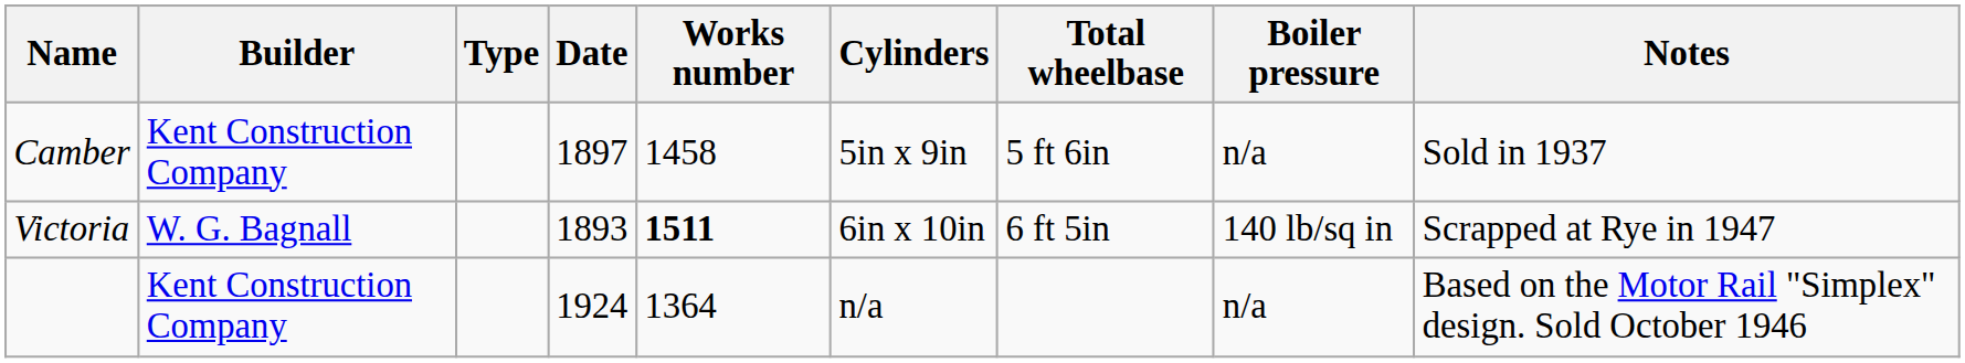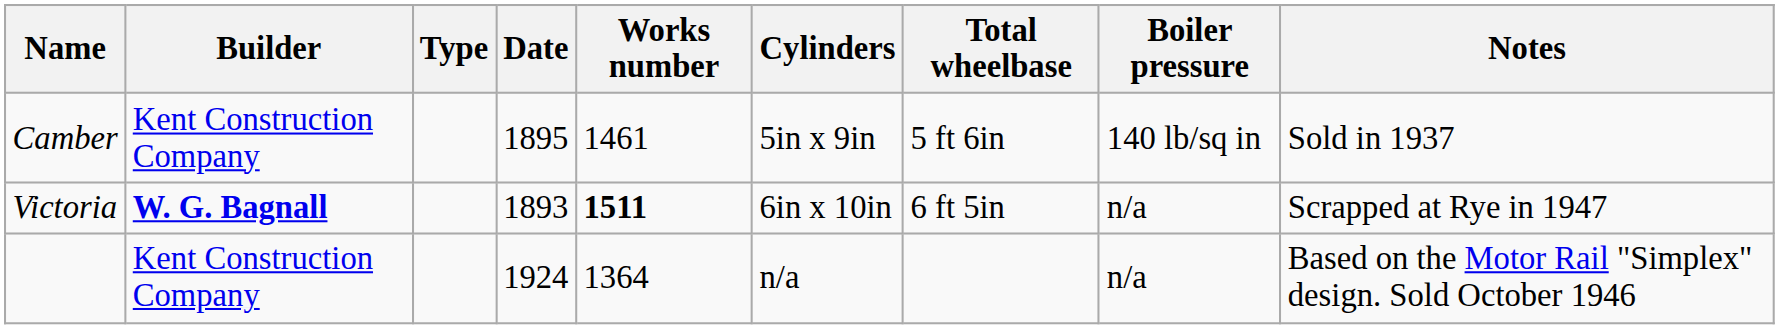Camber | Date: 1897 -> 1895
Camber | Works number: 1458 -> 1461
Camber | Boiler pressure: n/a -> 140 lb/sq in
Victoria | Builder: normal -> bold
Victoria | Boiler pressure: 140 lb/sq in -> n/a
